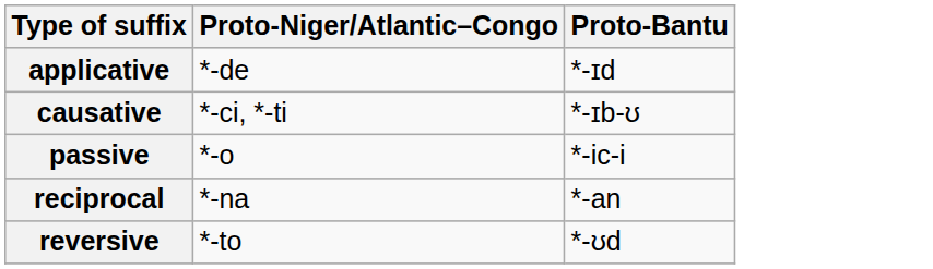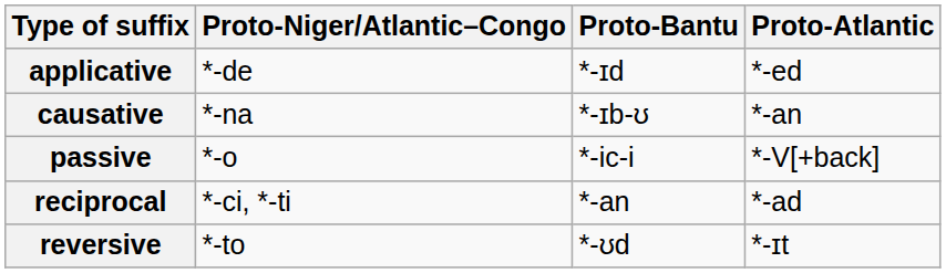+ column: Proto-Atlantic | *-ed | *-an | *-V[+back] | *-ad | *-ɪt
causative | Proto-Niger/Atlantic–Congo: *-ci, *-ti -> *-na
reciprocal | Proto-Niger/Atlantic–Congo: *-na -> *-ci, *-ti
